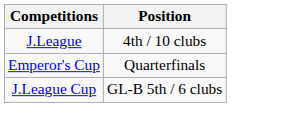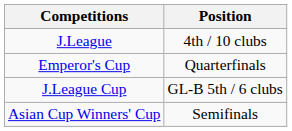+ row: Asian Cup Winners' Cup | Semifinals
